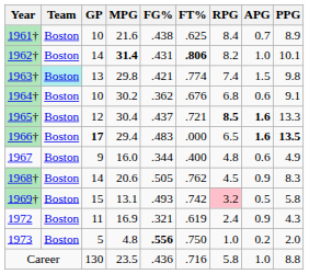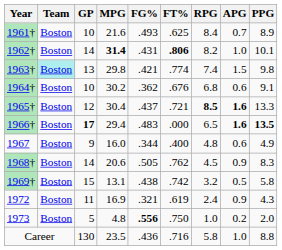1961† | FG%: .438 -> .493
1969† | FG%: .493 -> .438
1969† | RPG: pink background -> no background
